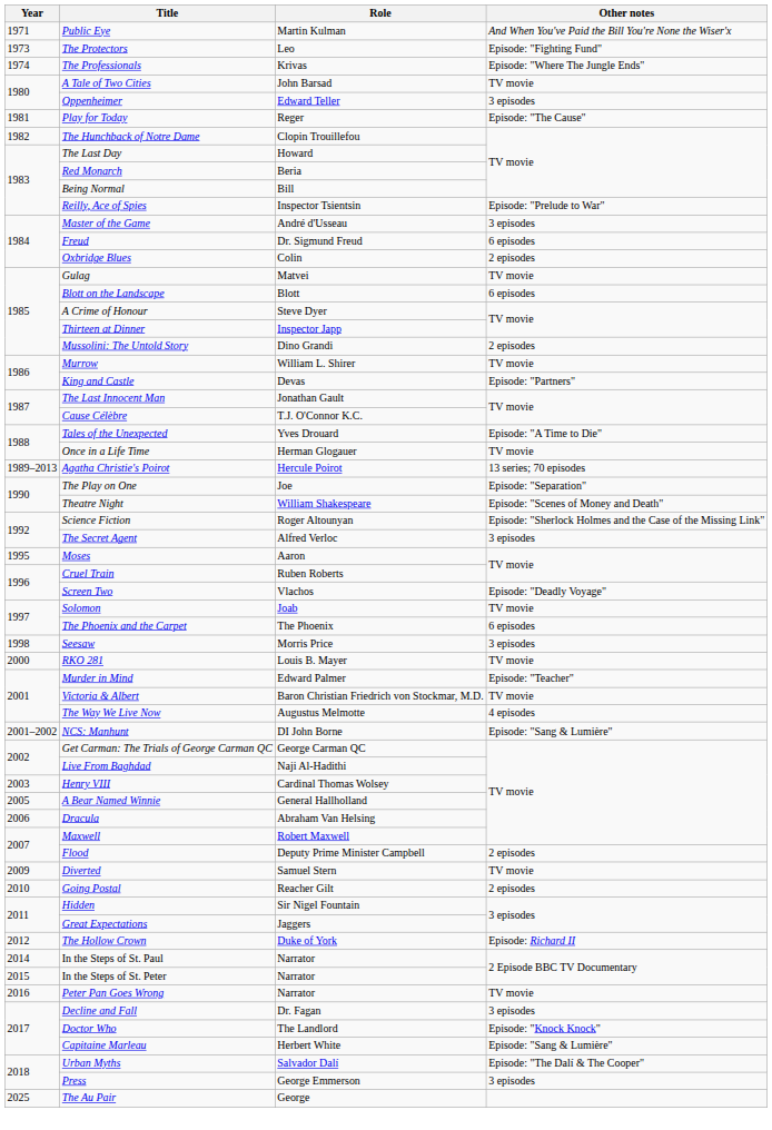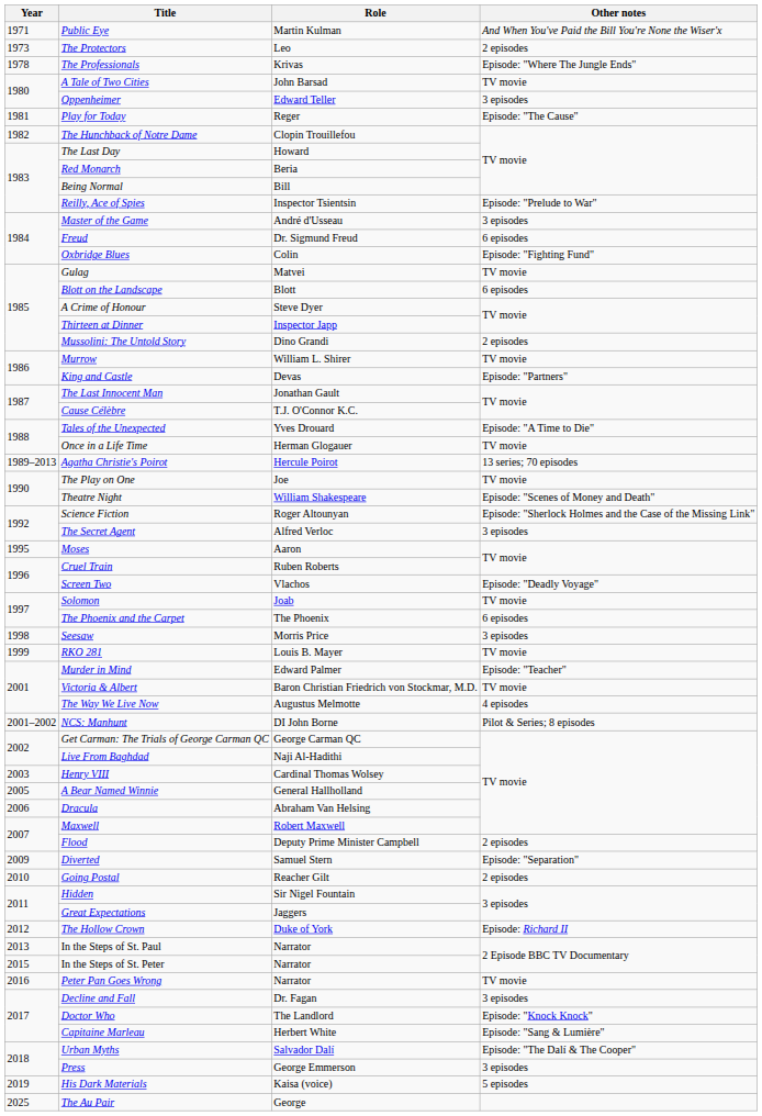The Protectors | Other notes: Episode: "Fighting Fund" -> 2 episodes
The Professionals | Year: 1974 -> 1978
Oxbridge Blues | Other notes: 2 episodes -> Episode: "Fighting Fund"
The Play on One | Other notes: Episode: "Separation" -> TV movie
RKO 281 | Year: 2000 -> 1999
NCS: Manhunt | Other notes: Episode: "Sang & Lumière" -> Pilot & Series; 8 episodes
Diverted | Other notes: TV movie -> Episode: "Separation"
In the Steps of St. Paul | Year: 2014 -> 2013
+ row: 2019 | His Dark Materials | Kaisa (voice) | 5 episodes
